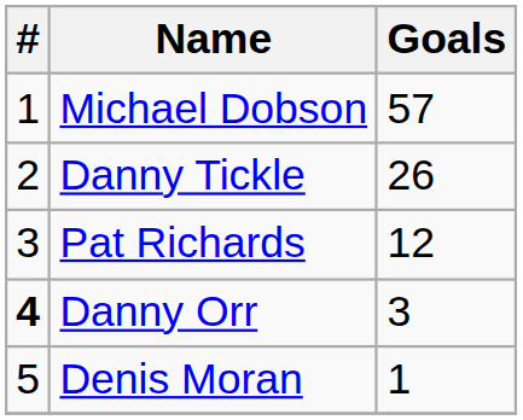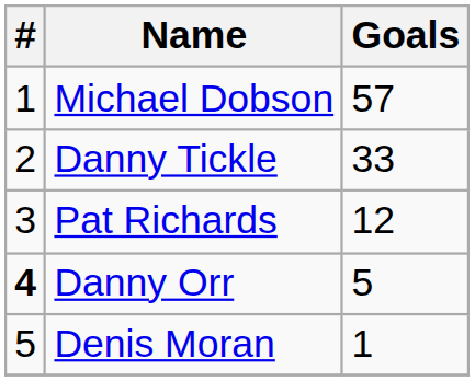Danny Tickle | Goals: 26 -> 33
Danny Orr | Goals: 3 -> 5
